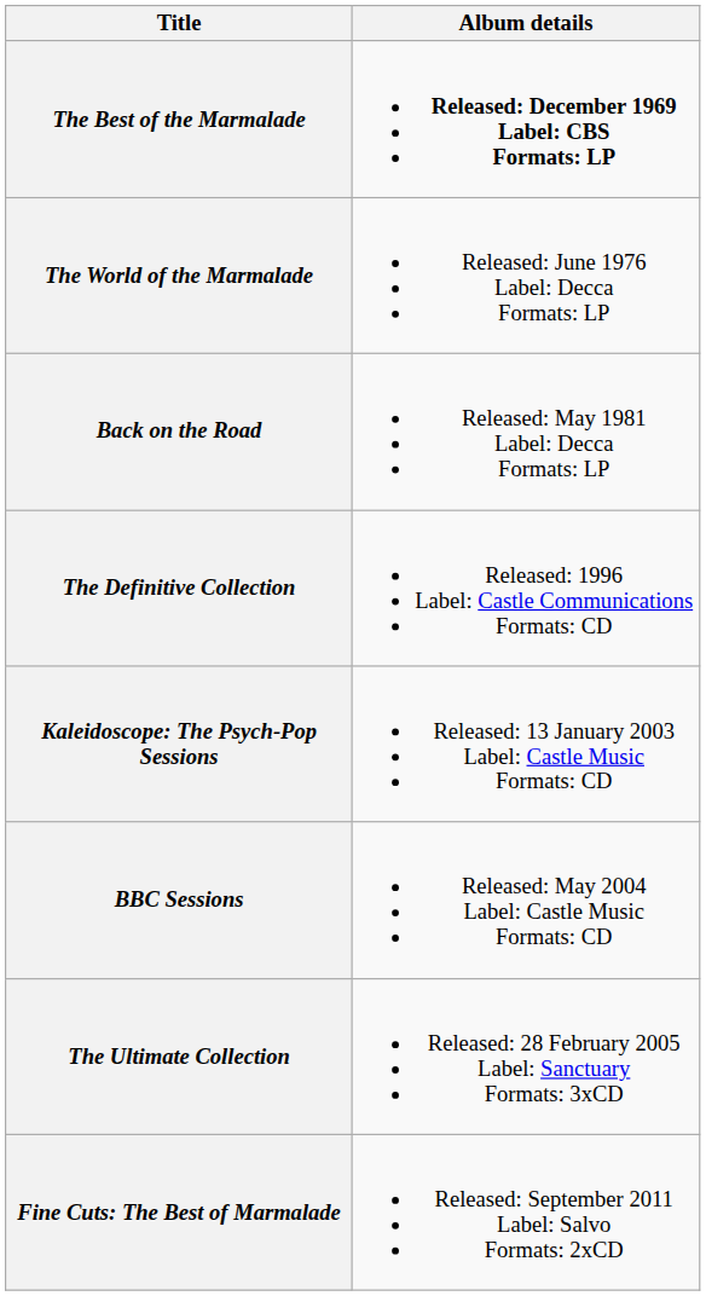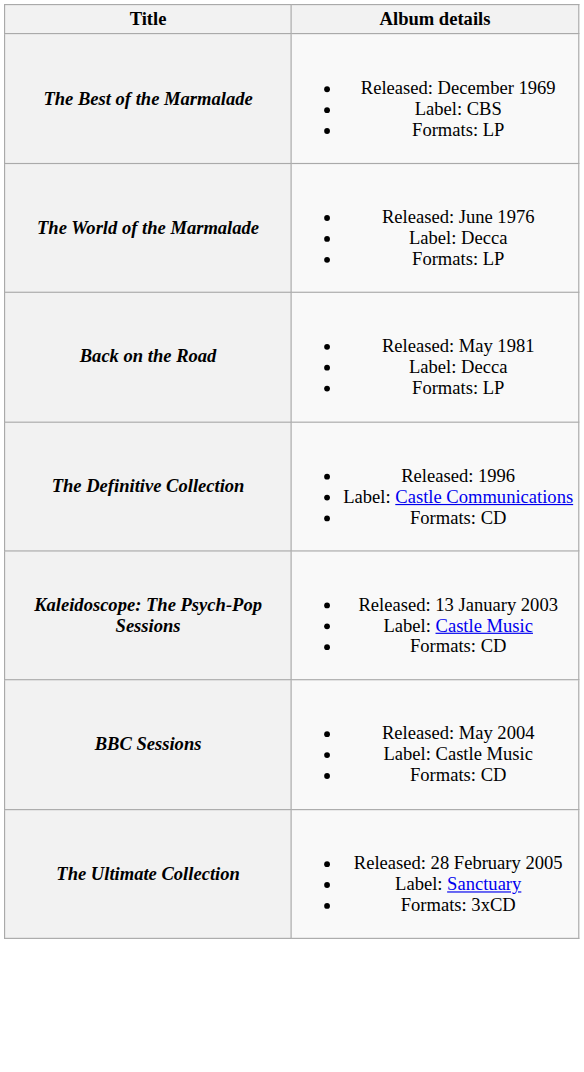The Best of the Marmalade | Album details: bold -> normal
- row: Fine Cuts: The Best of Marmalade | Released: September 2011 Label: Salvo Formats: 2xCD
